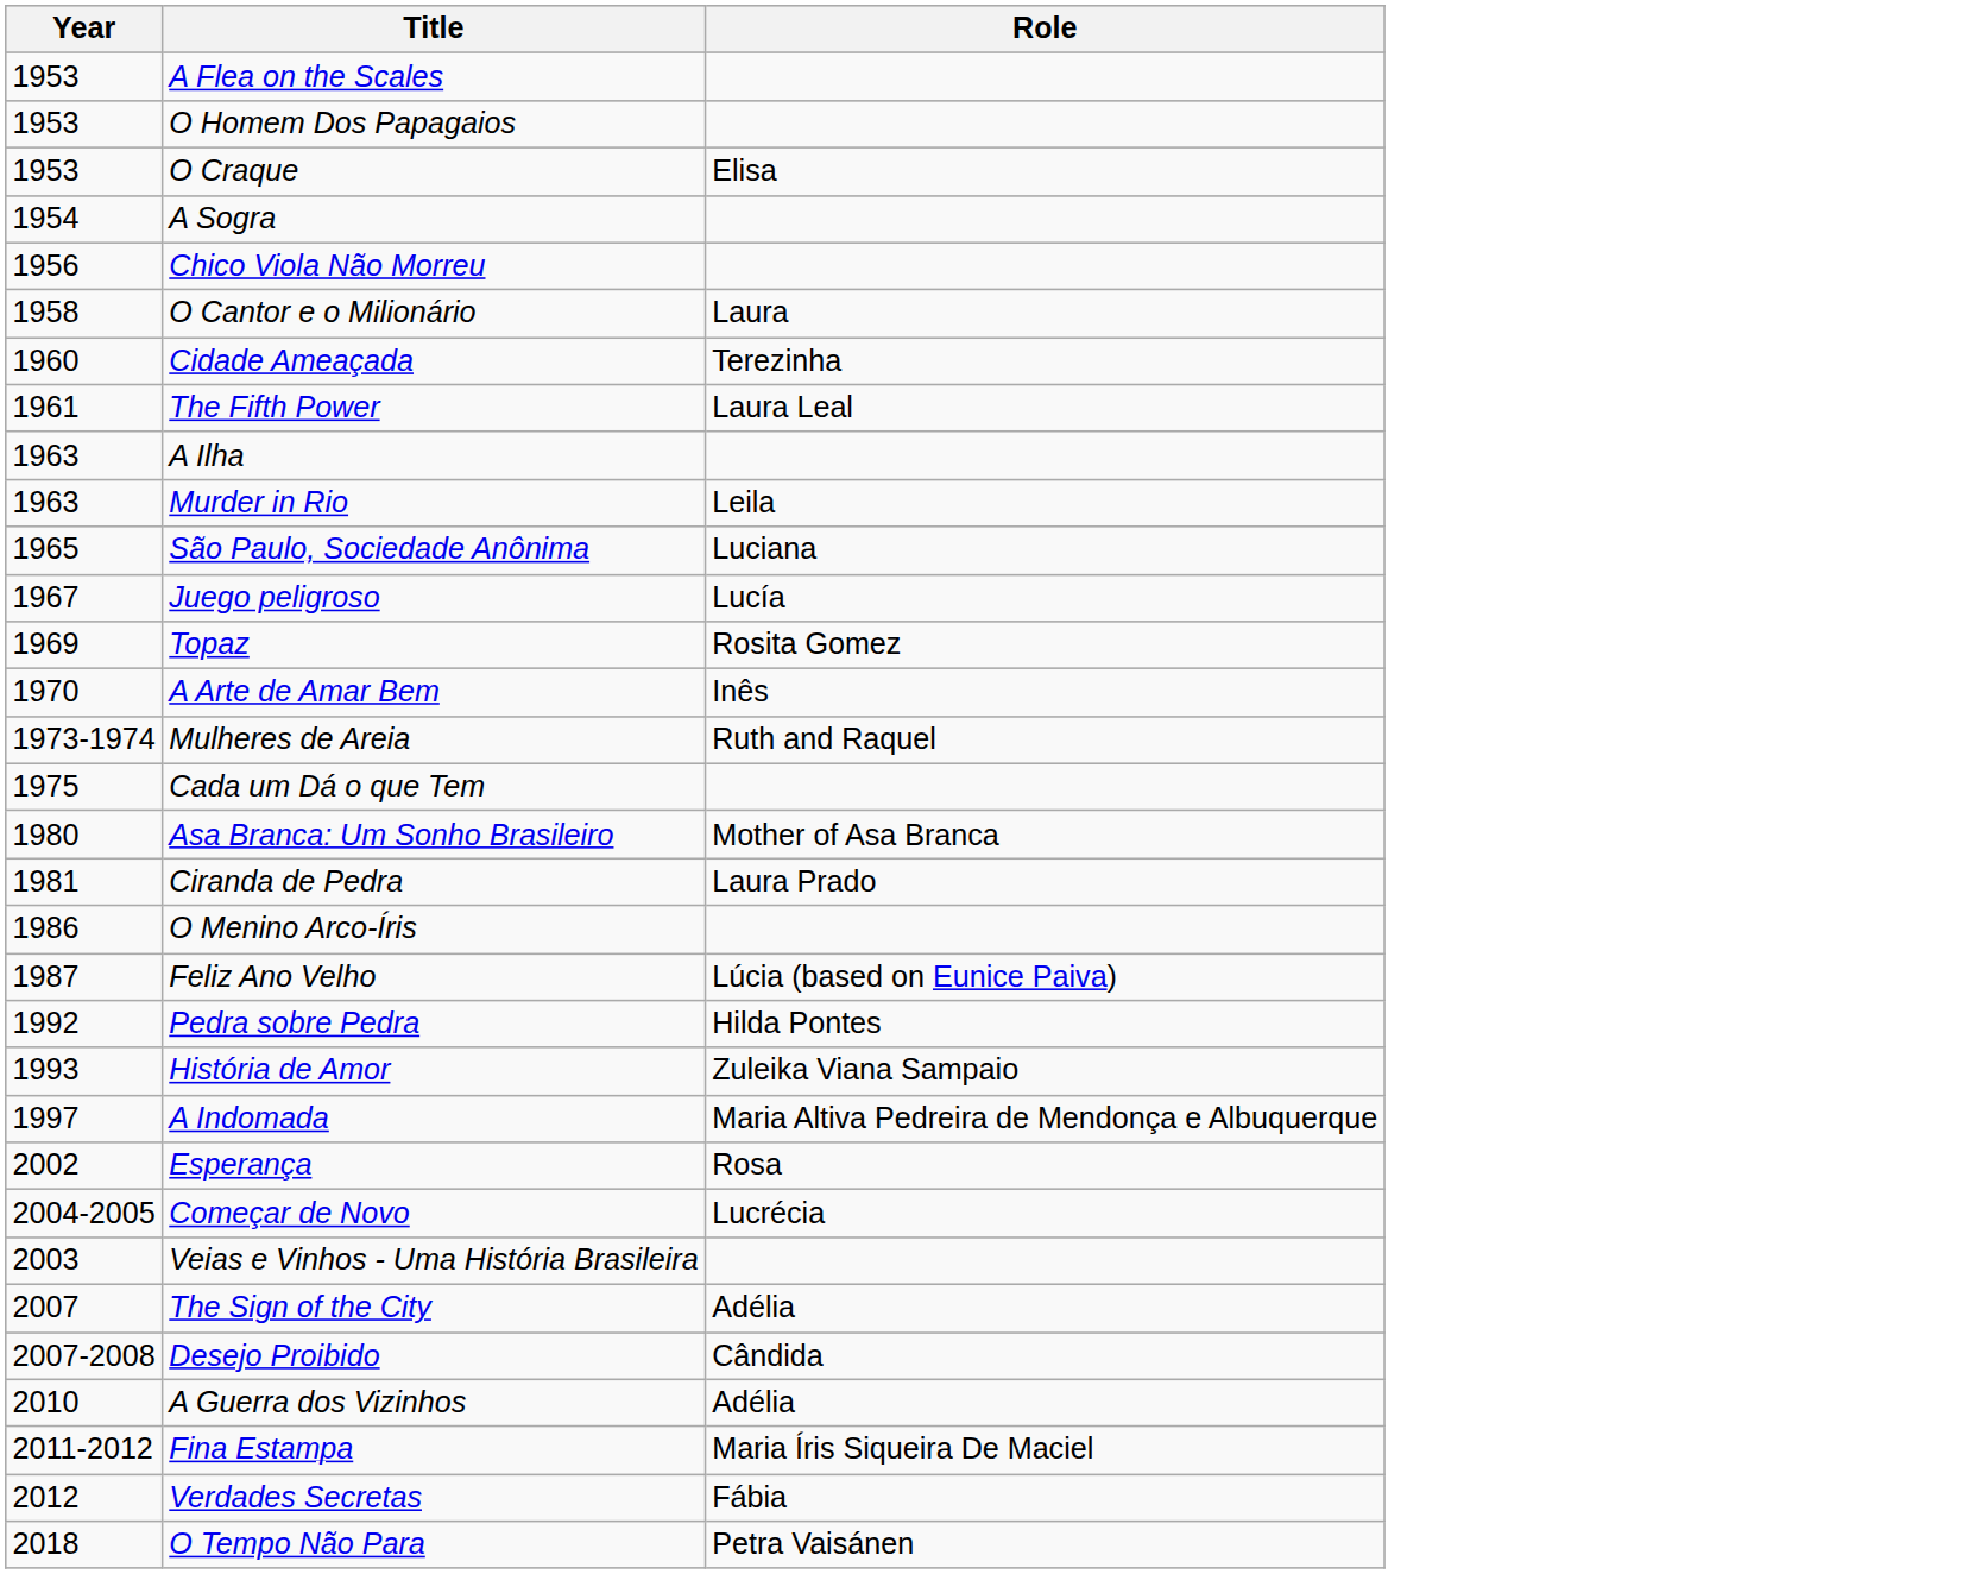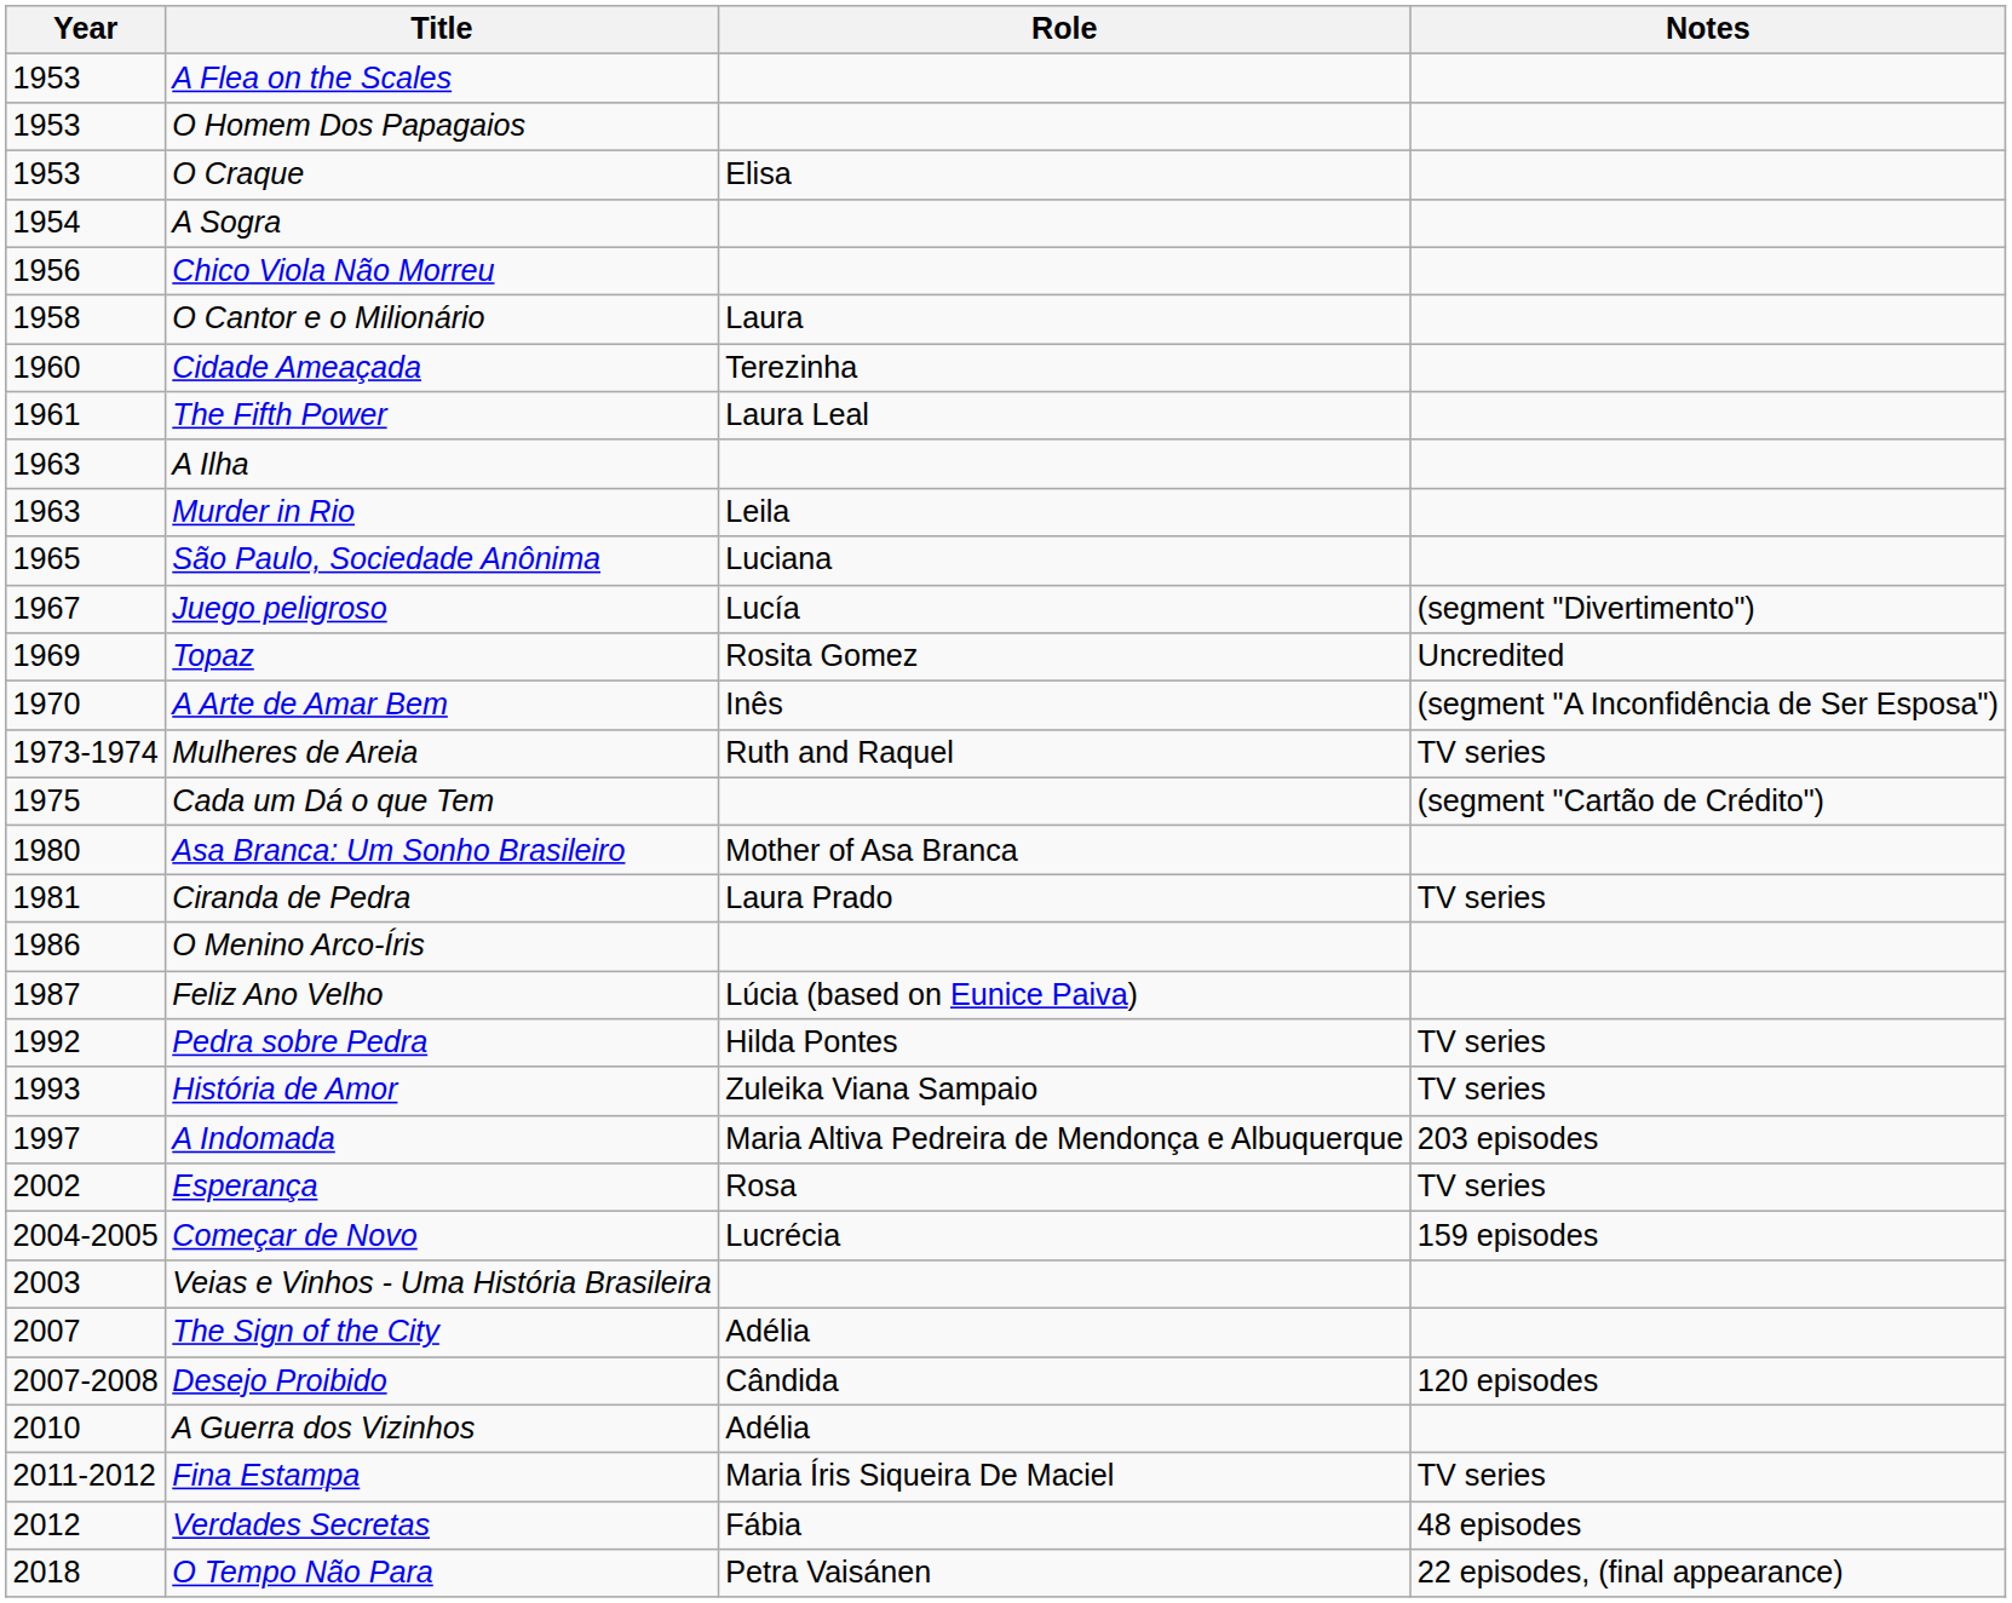+ column: Notes | (segment "Divertimento") | Uncredited | (segment "A Inconfidência de Ser Esposa") | TV series | (segment "Cartão de Crédito") | TV series | TV series | TV series | 203 episodes | TV series | 159 episodes | 120 episodes | TV series | 48 episodes | 22 episodes, (final appearance)
